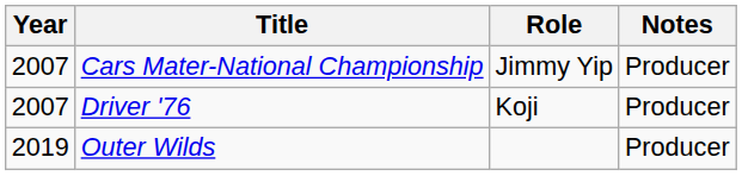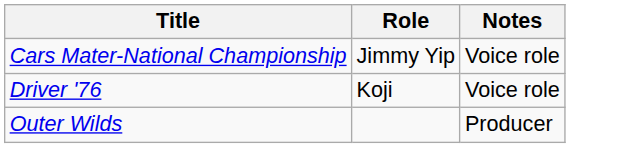- column: Year | 2007 | 2007 | 2019
Cars Mater-National Championship | Notes: Producer -> Voice role
Driver '76 | Notes: Producer -> Voice role
